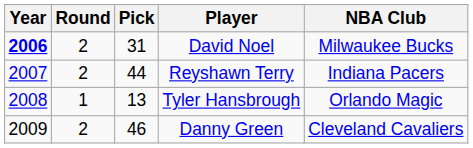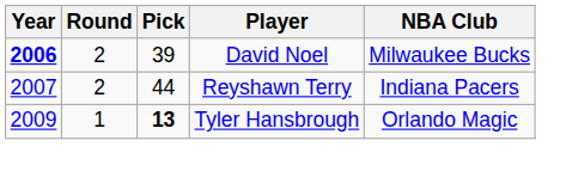David Noel | Pick: 31 -> 39
Tyler Hansbrough | Year: 2008 -> 2009
Tyler Hansbrough | Pick: normal -> bold
- row: 2009 | 2 | 46 | Danny Green | Cleveland Cavaliers
